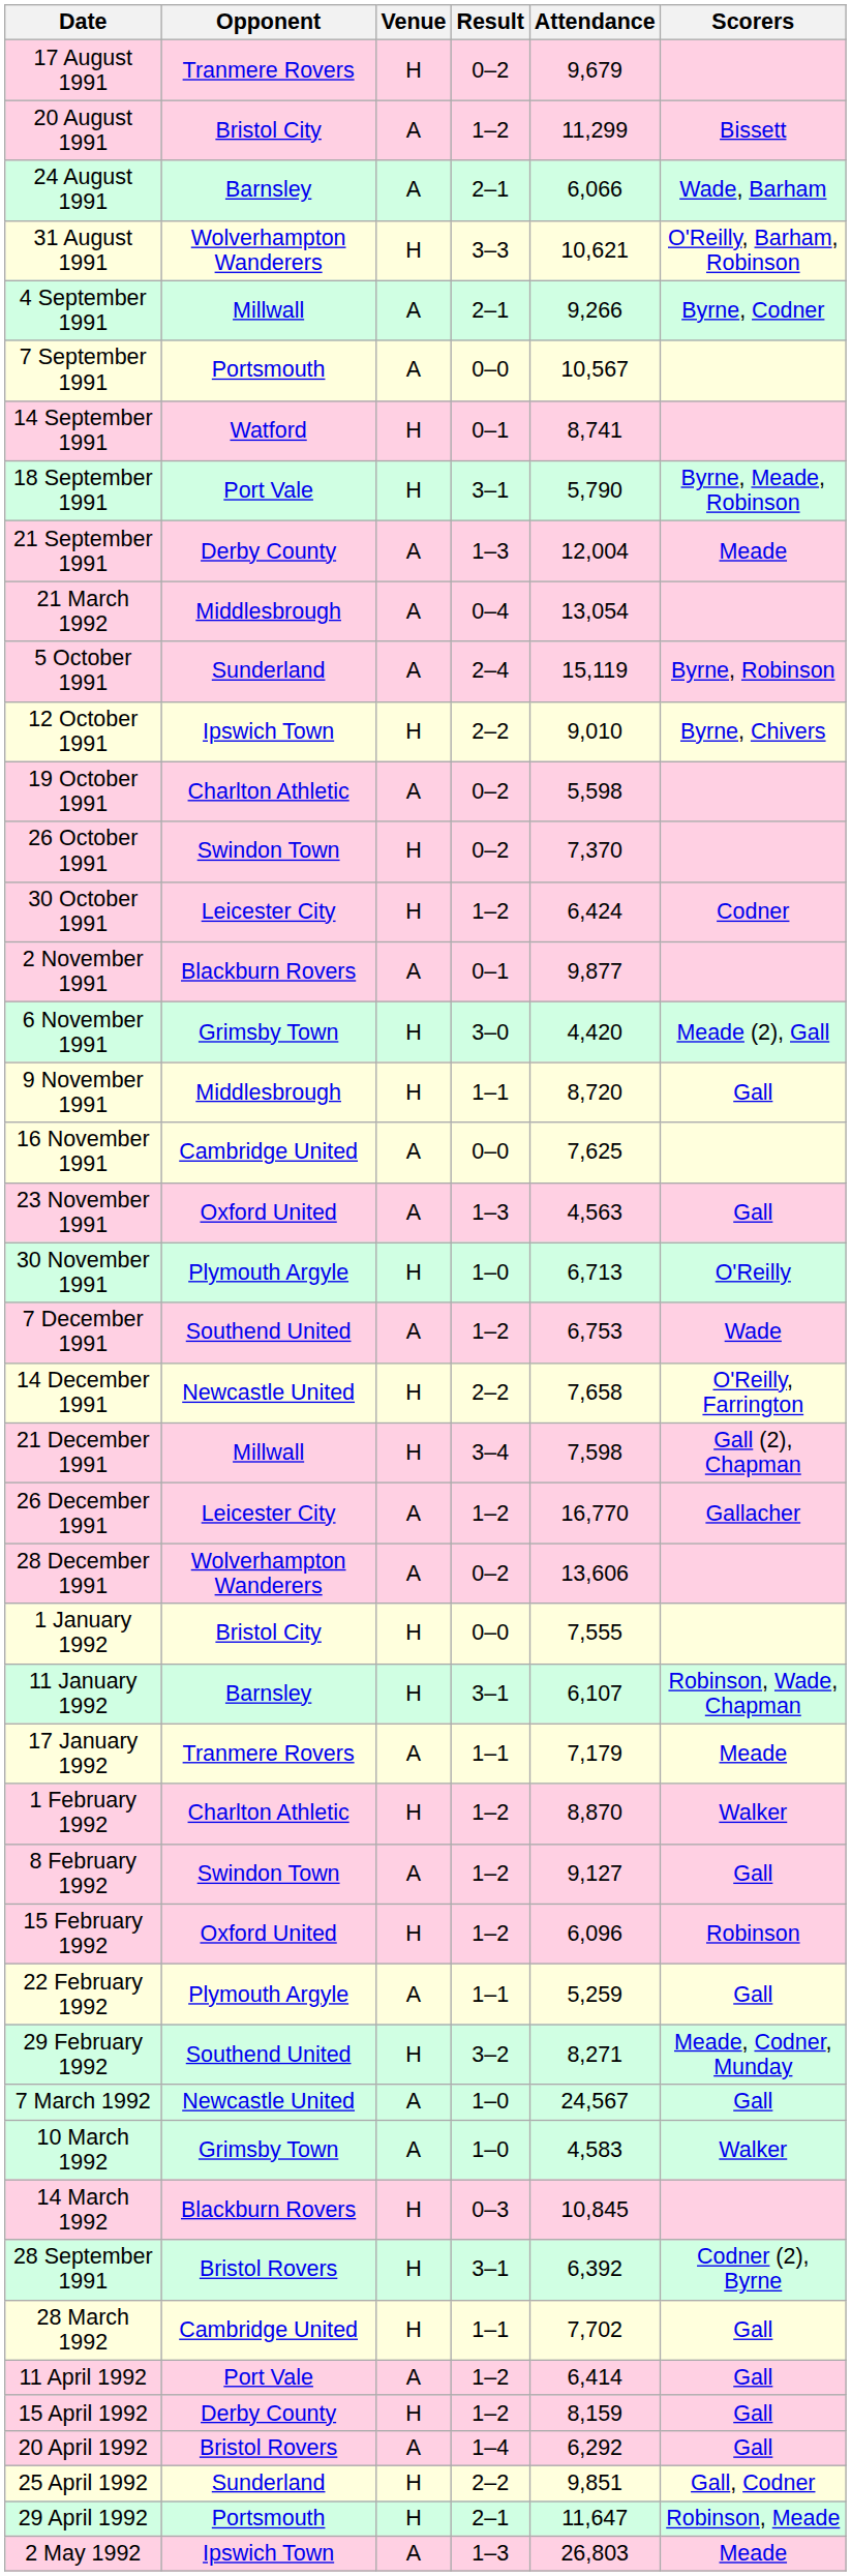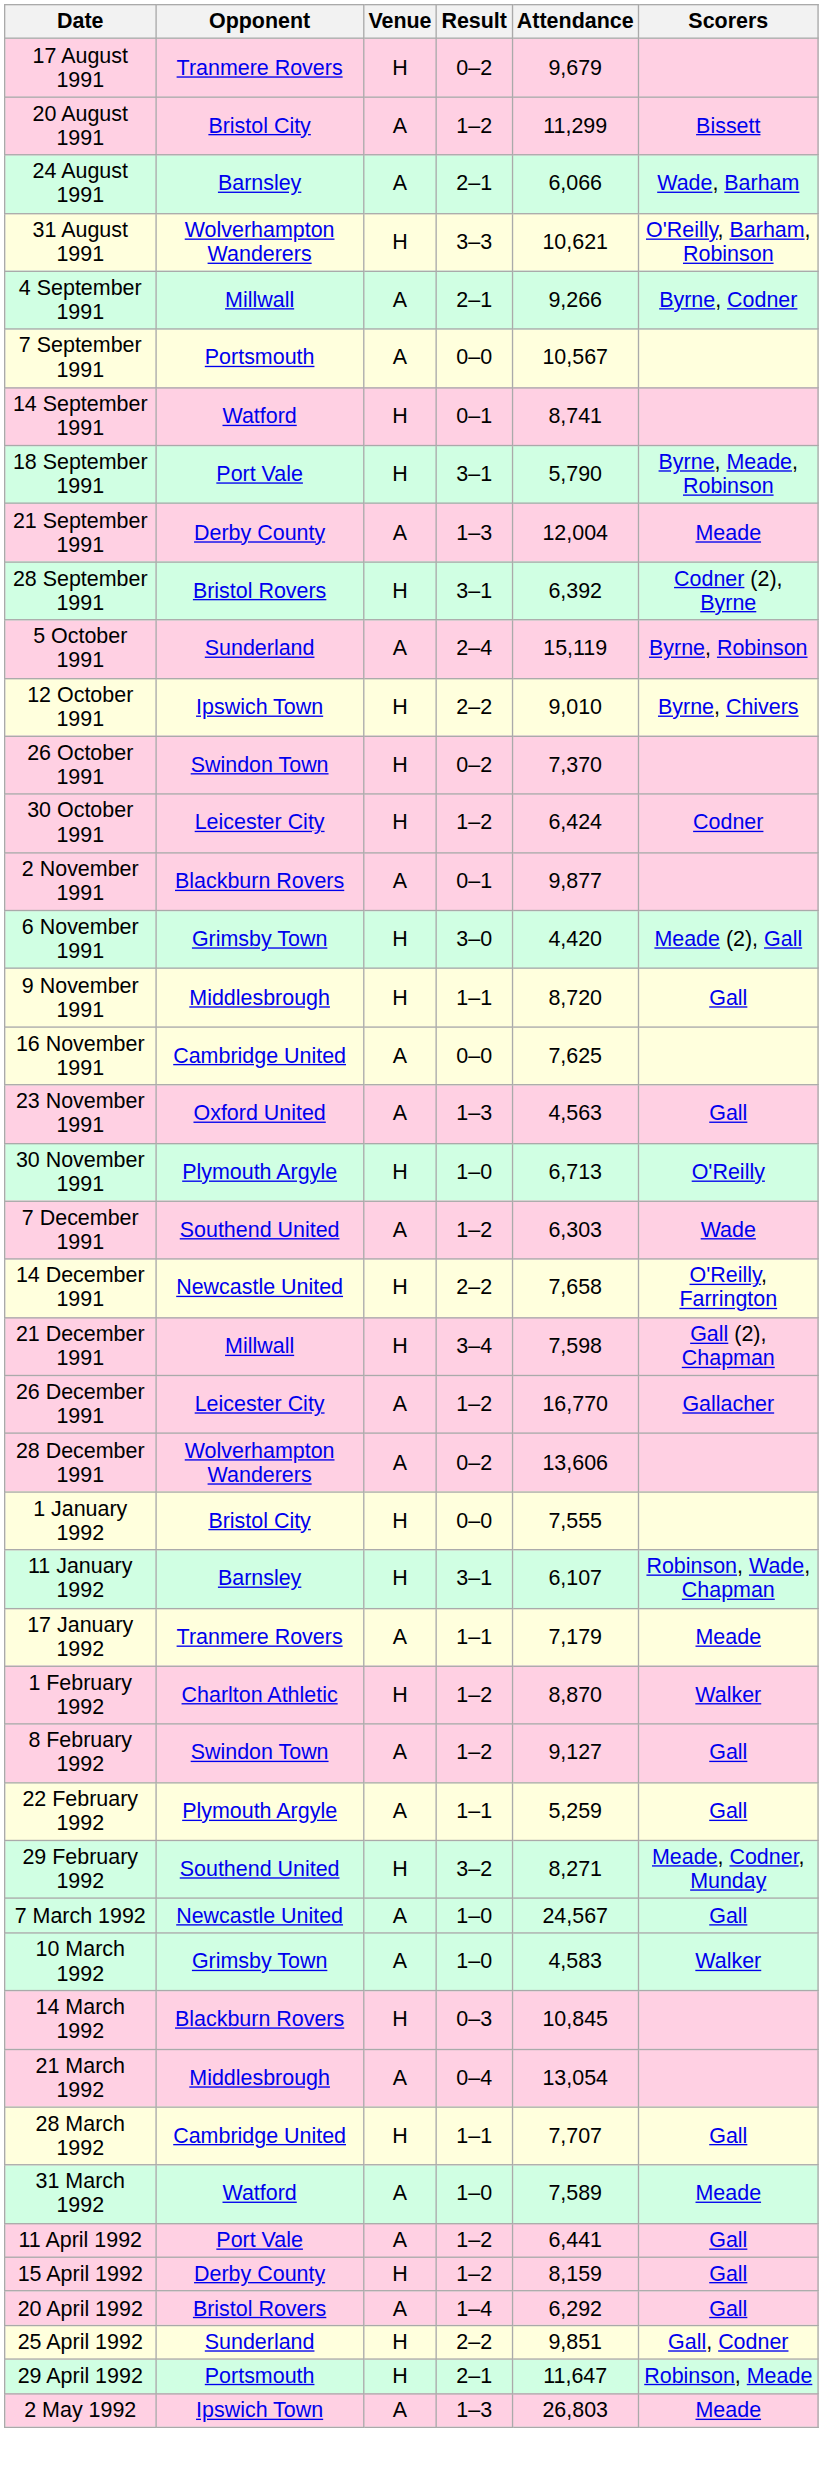rows swapped: 28 September 1991 <-> 21 March 1992
- row: 19 October 1991 | Charlton Athletic | A | 0–2 | 5,598
7 December 1991 | Attendance: 6,753 -> 6,303
- row: 15 February 1992 | Oxford United | H | 1–2 | 6,096 | Robinson
28 March 1992 | Attendance: 7,702 -> 7,707
+ row: 31 March 1992 | Watford | A | 1–0 | 7,589 | Meade
11 April 1992 | Attendance: 6,414 -> 6,441
